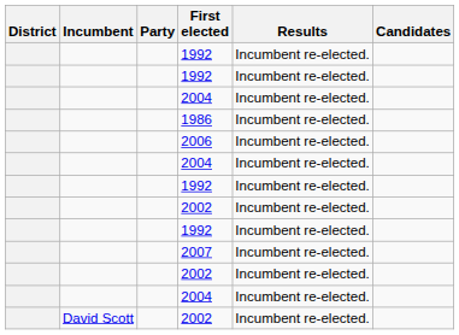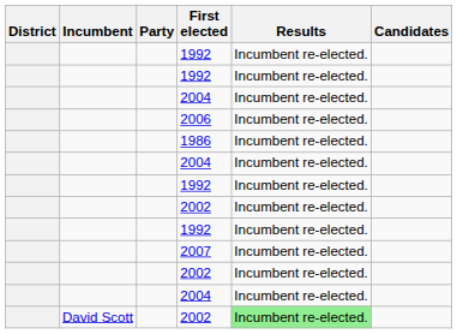rows swapped: 2006 <-> 1986
David Scott / 2002 | Results: no background -> lightgreen background
